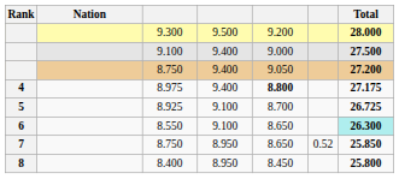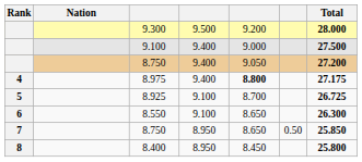8.550 | Total: paleturquoise background -> no background
7 / 8.750 | column 6: 0.52 -> 0.50
